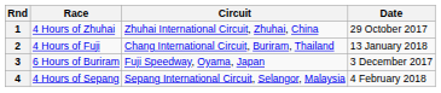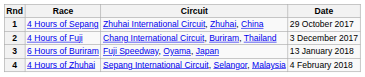1 | Race: 4 Hours of Zhuhai -> 4 Hours of Sepang
2 | Date: 13 January 2018 -> 3 December 2017
3 | Date: 3 December 2017 -> 13 January 2018
4 | Race: 4 Hours of Sepang -> 4 Hours of Zhuhai
